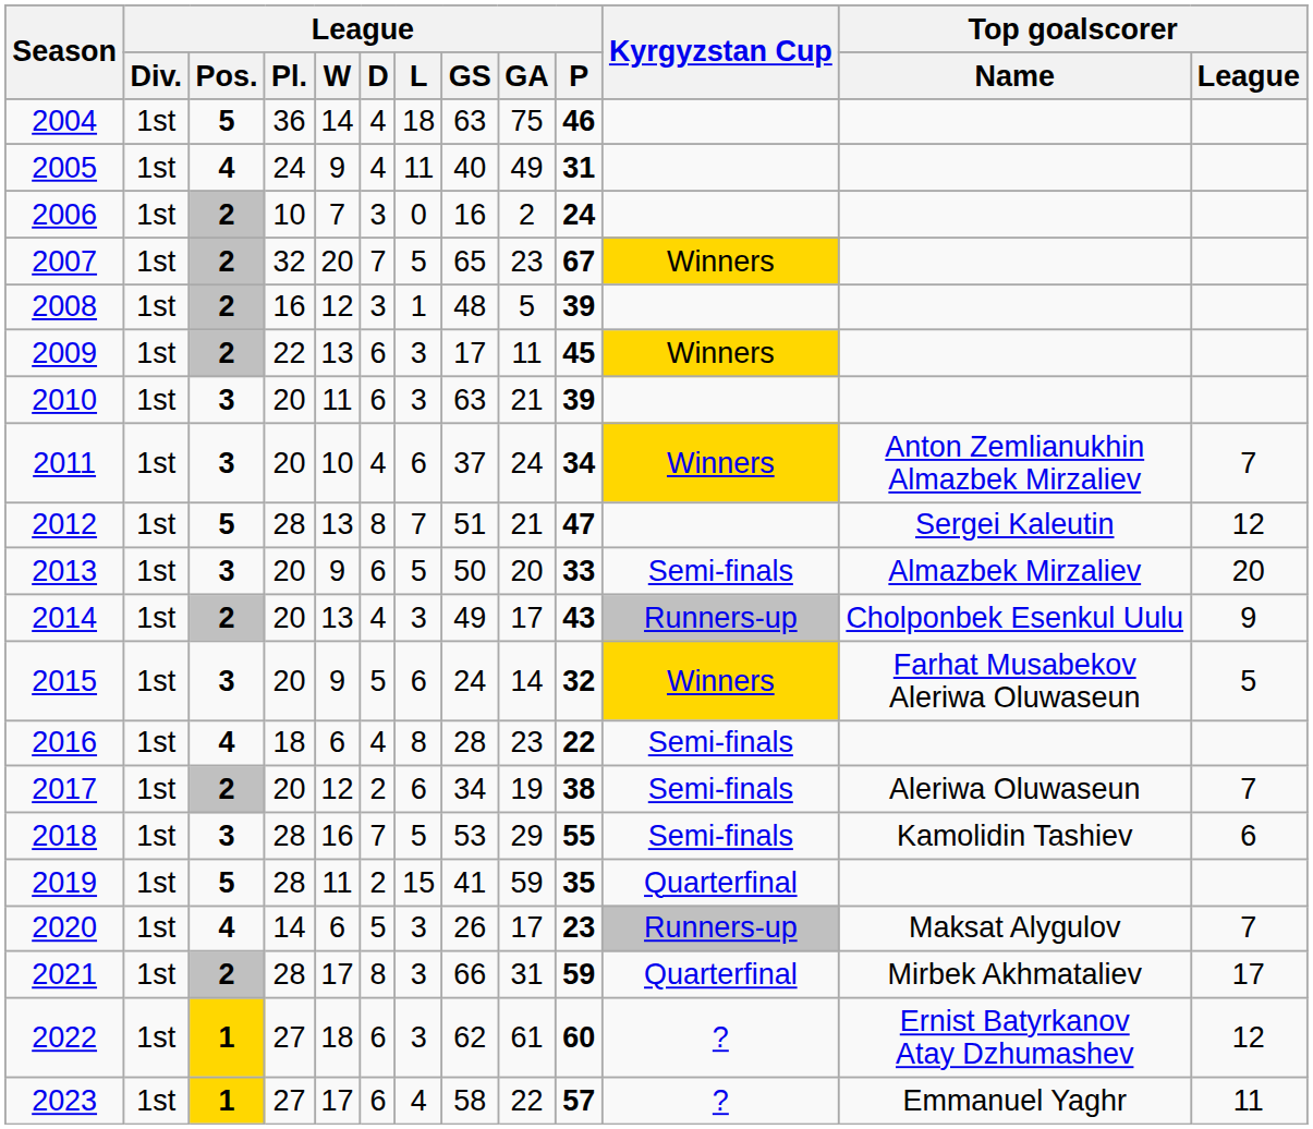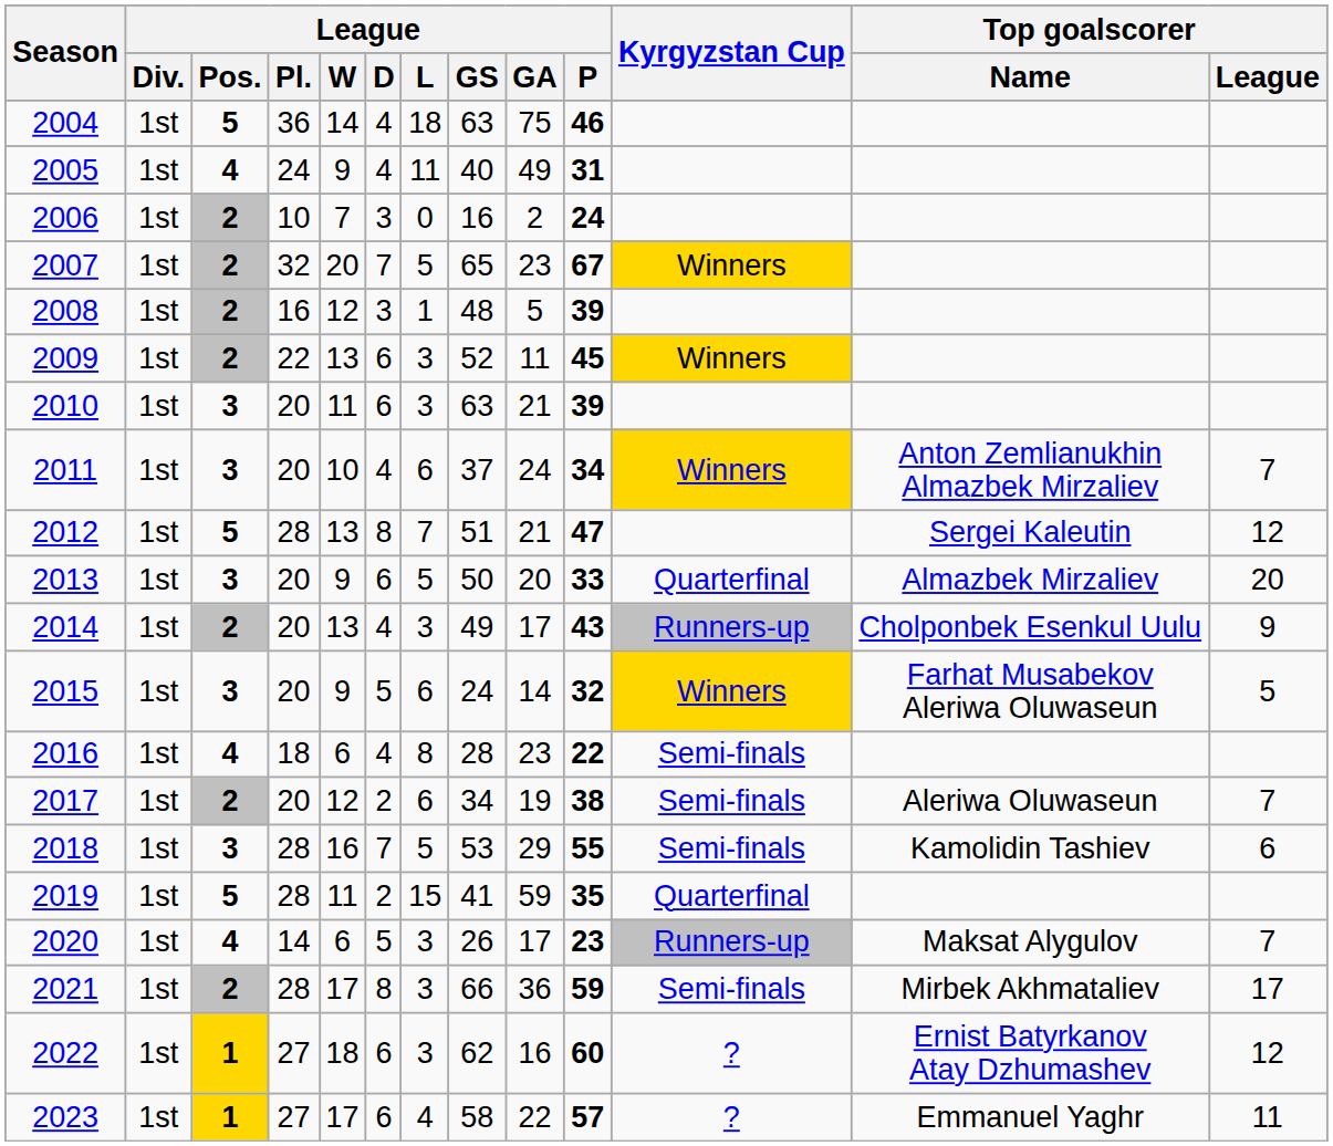2009 | League / GS: 17 -> 52
2013 | Kyrgyzstan Cup: Semi-finals -> Quarterfinal
2021 | League / GA: 31 -> 36
2021 | Kyrgyzstan Cup: Quarterfinal -> Semi-finals
2022 | League / GA: 61 -> 16
